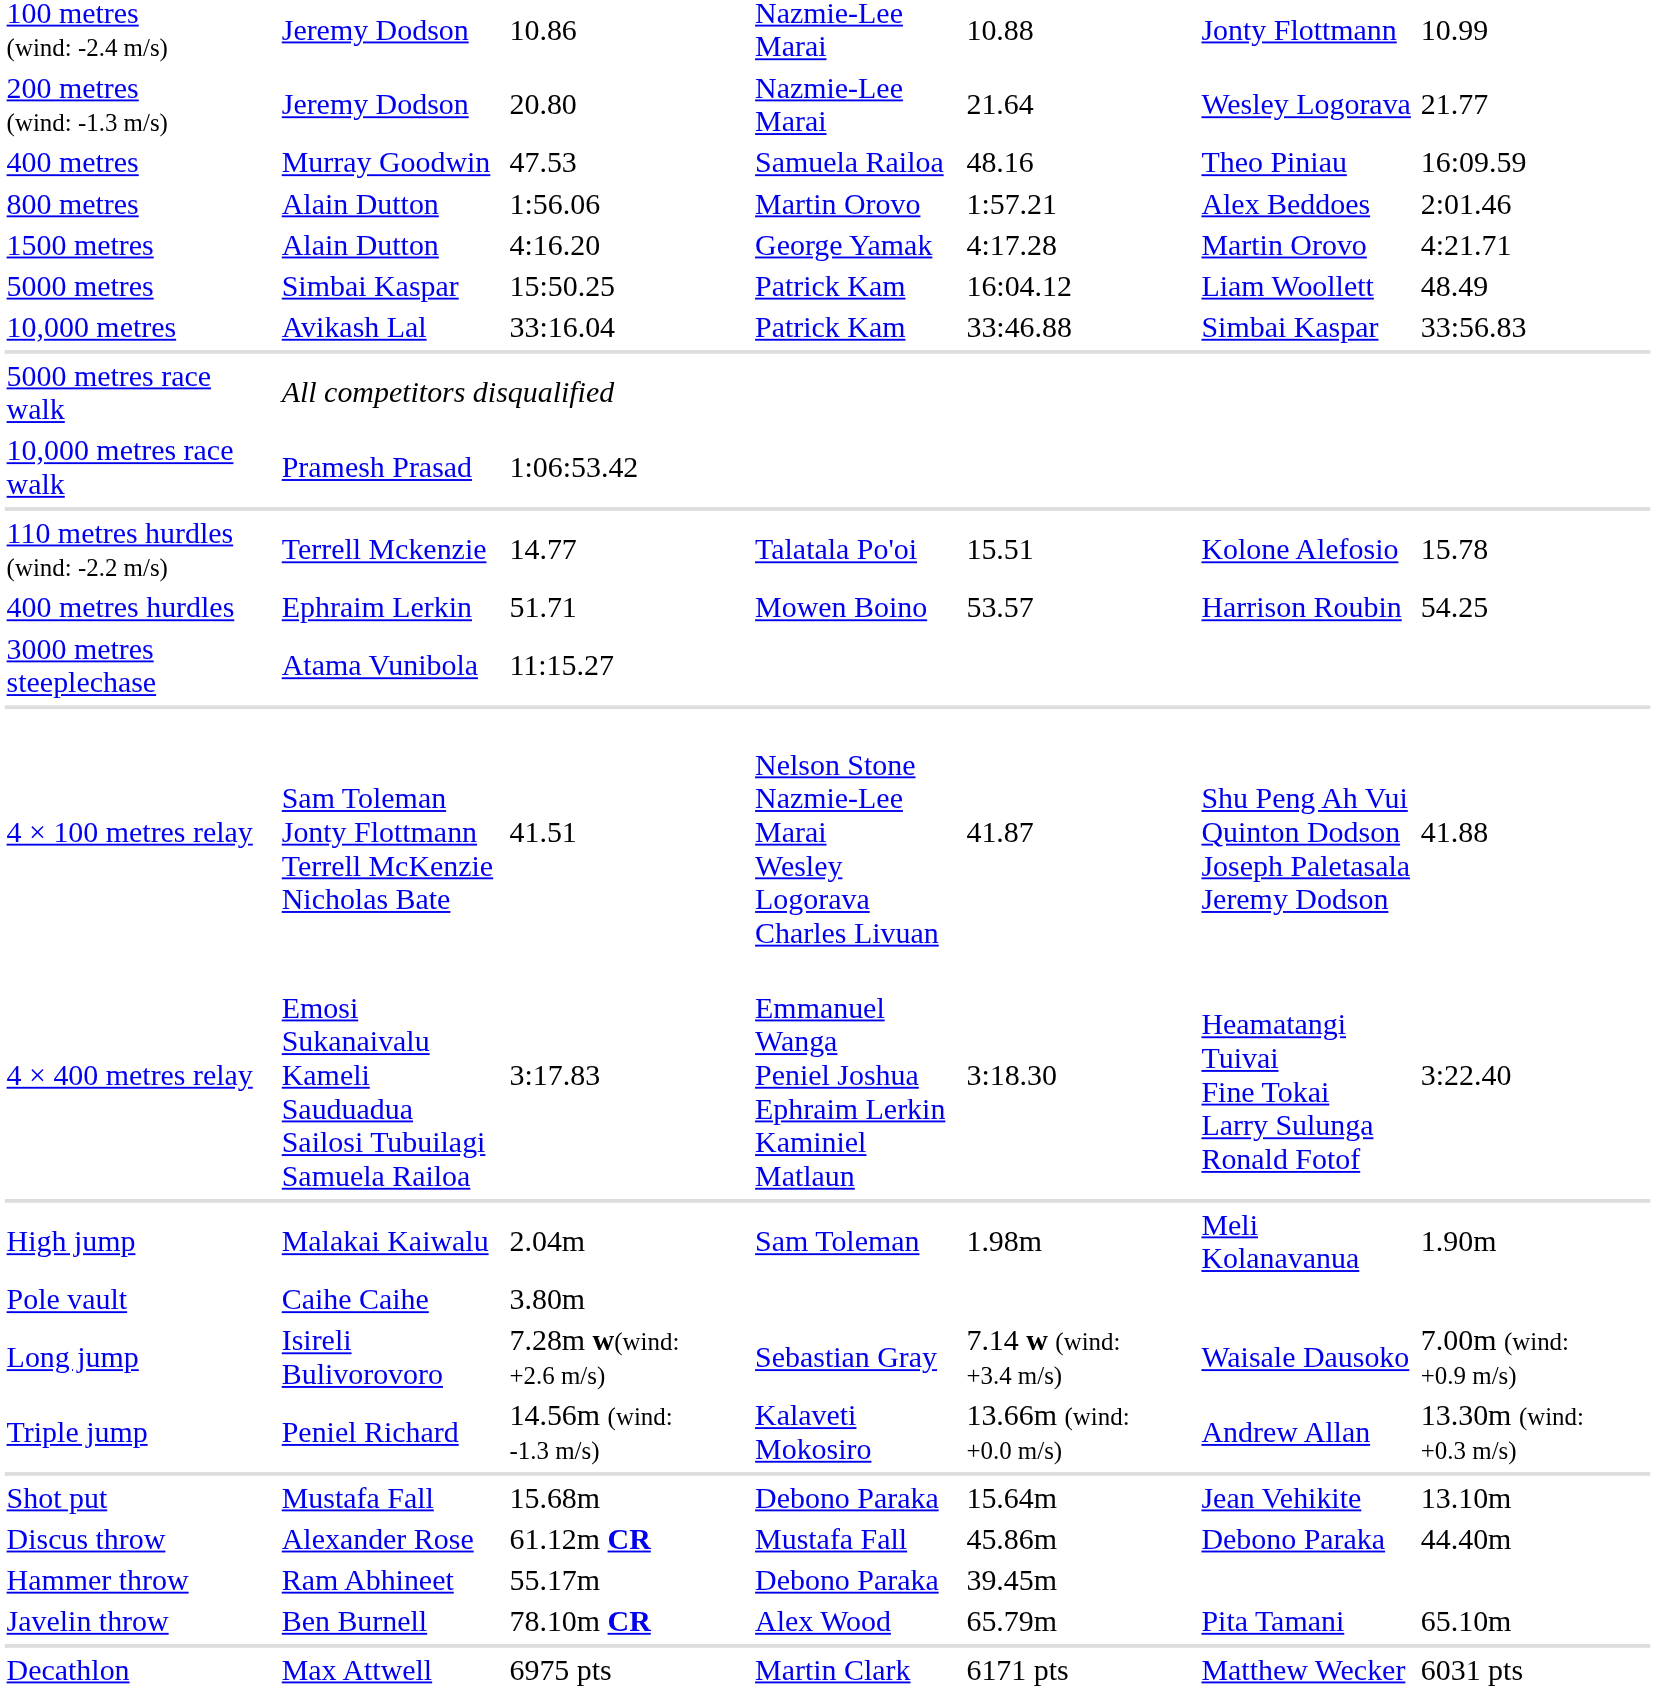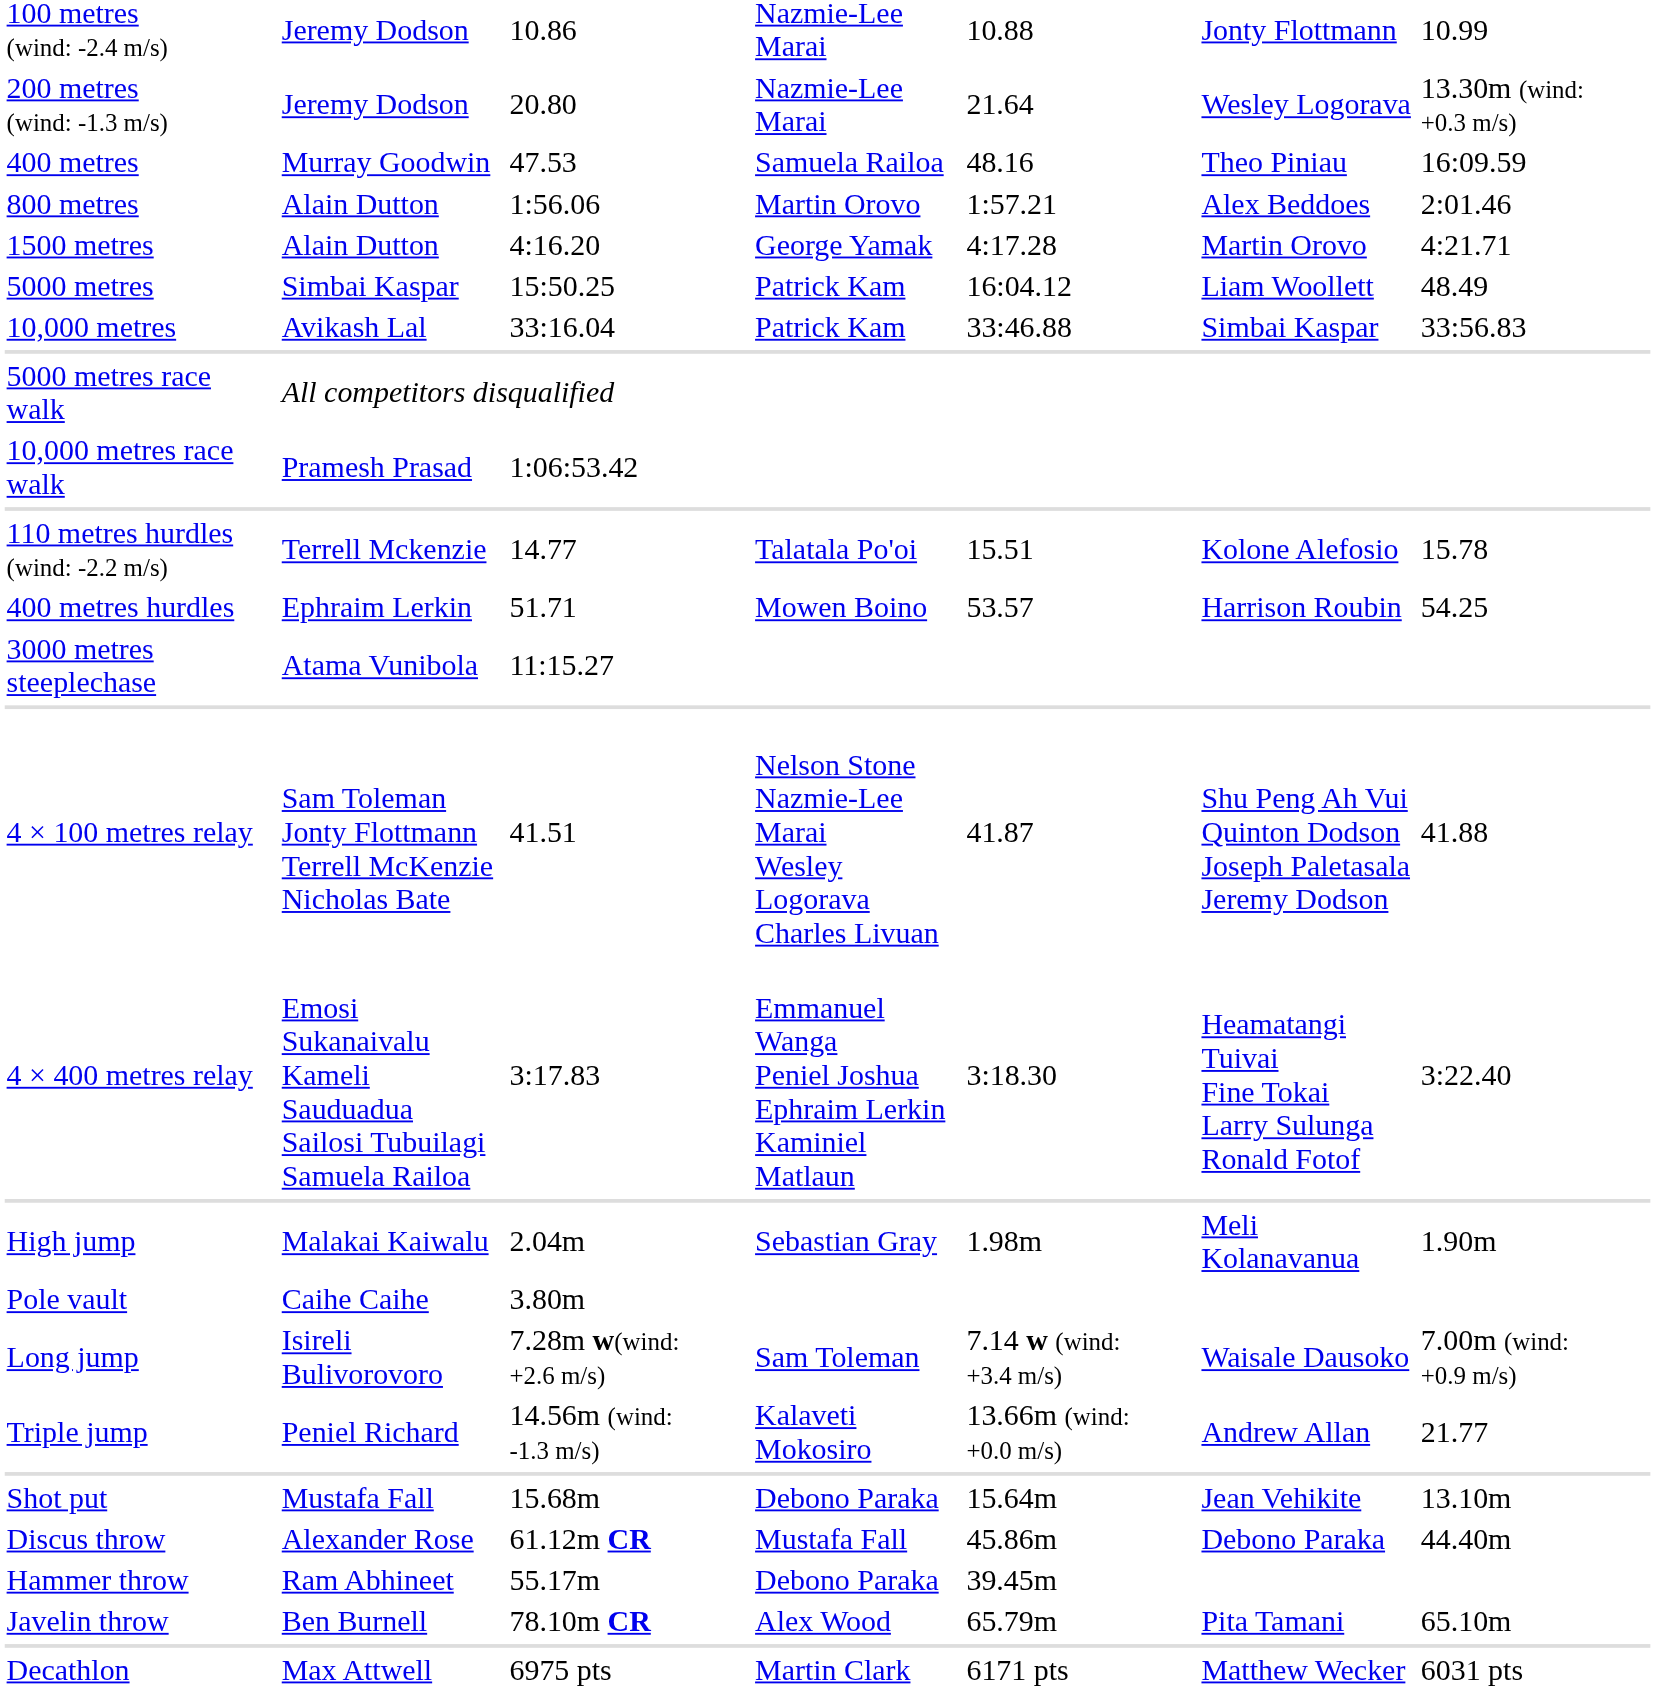200 metres (wind: -1.3 m/s) | column 7: 21.77 -> 13.30m (wind: +0.3 m/s)
High jump | column 4: Sam Toleman -> Sebastian Gray
Long jump | column 4: Sebastian Gray -> Sam Toleman
Triple jump | column 7: 13.30m (wind: +0.3 m/s) -> 21.77
